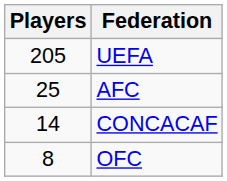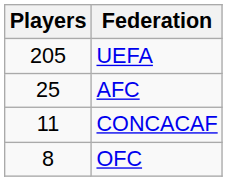CONCACAF | Players: 14 -> 11
